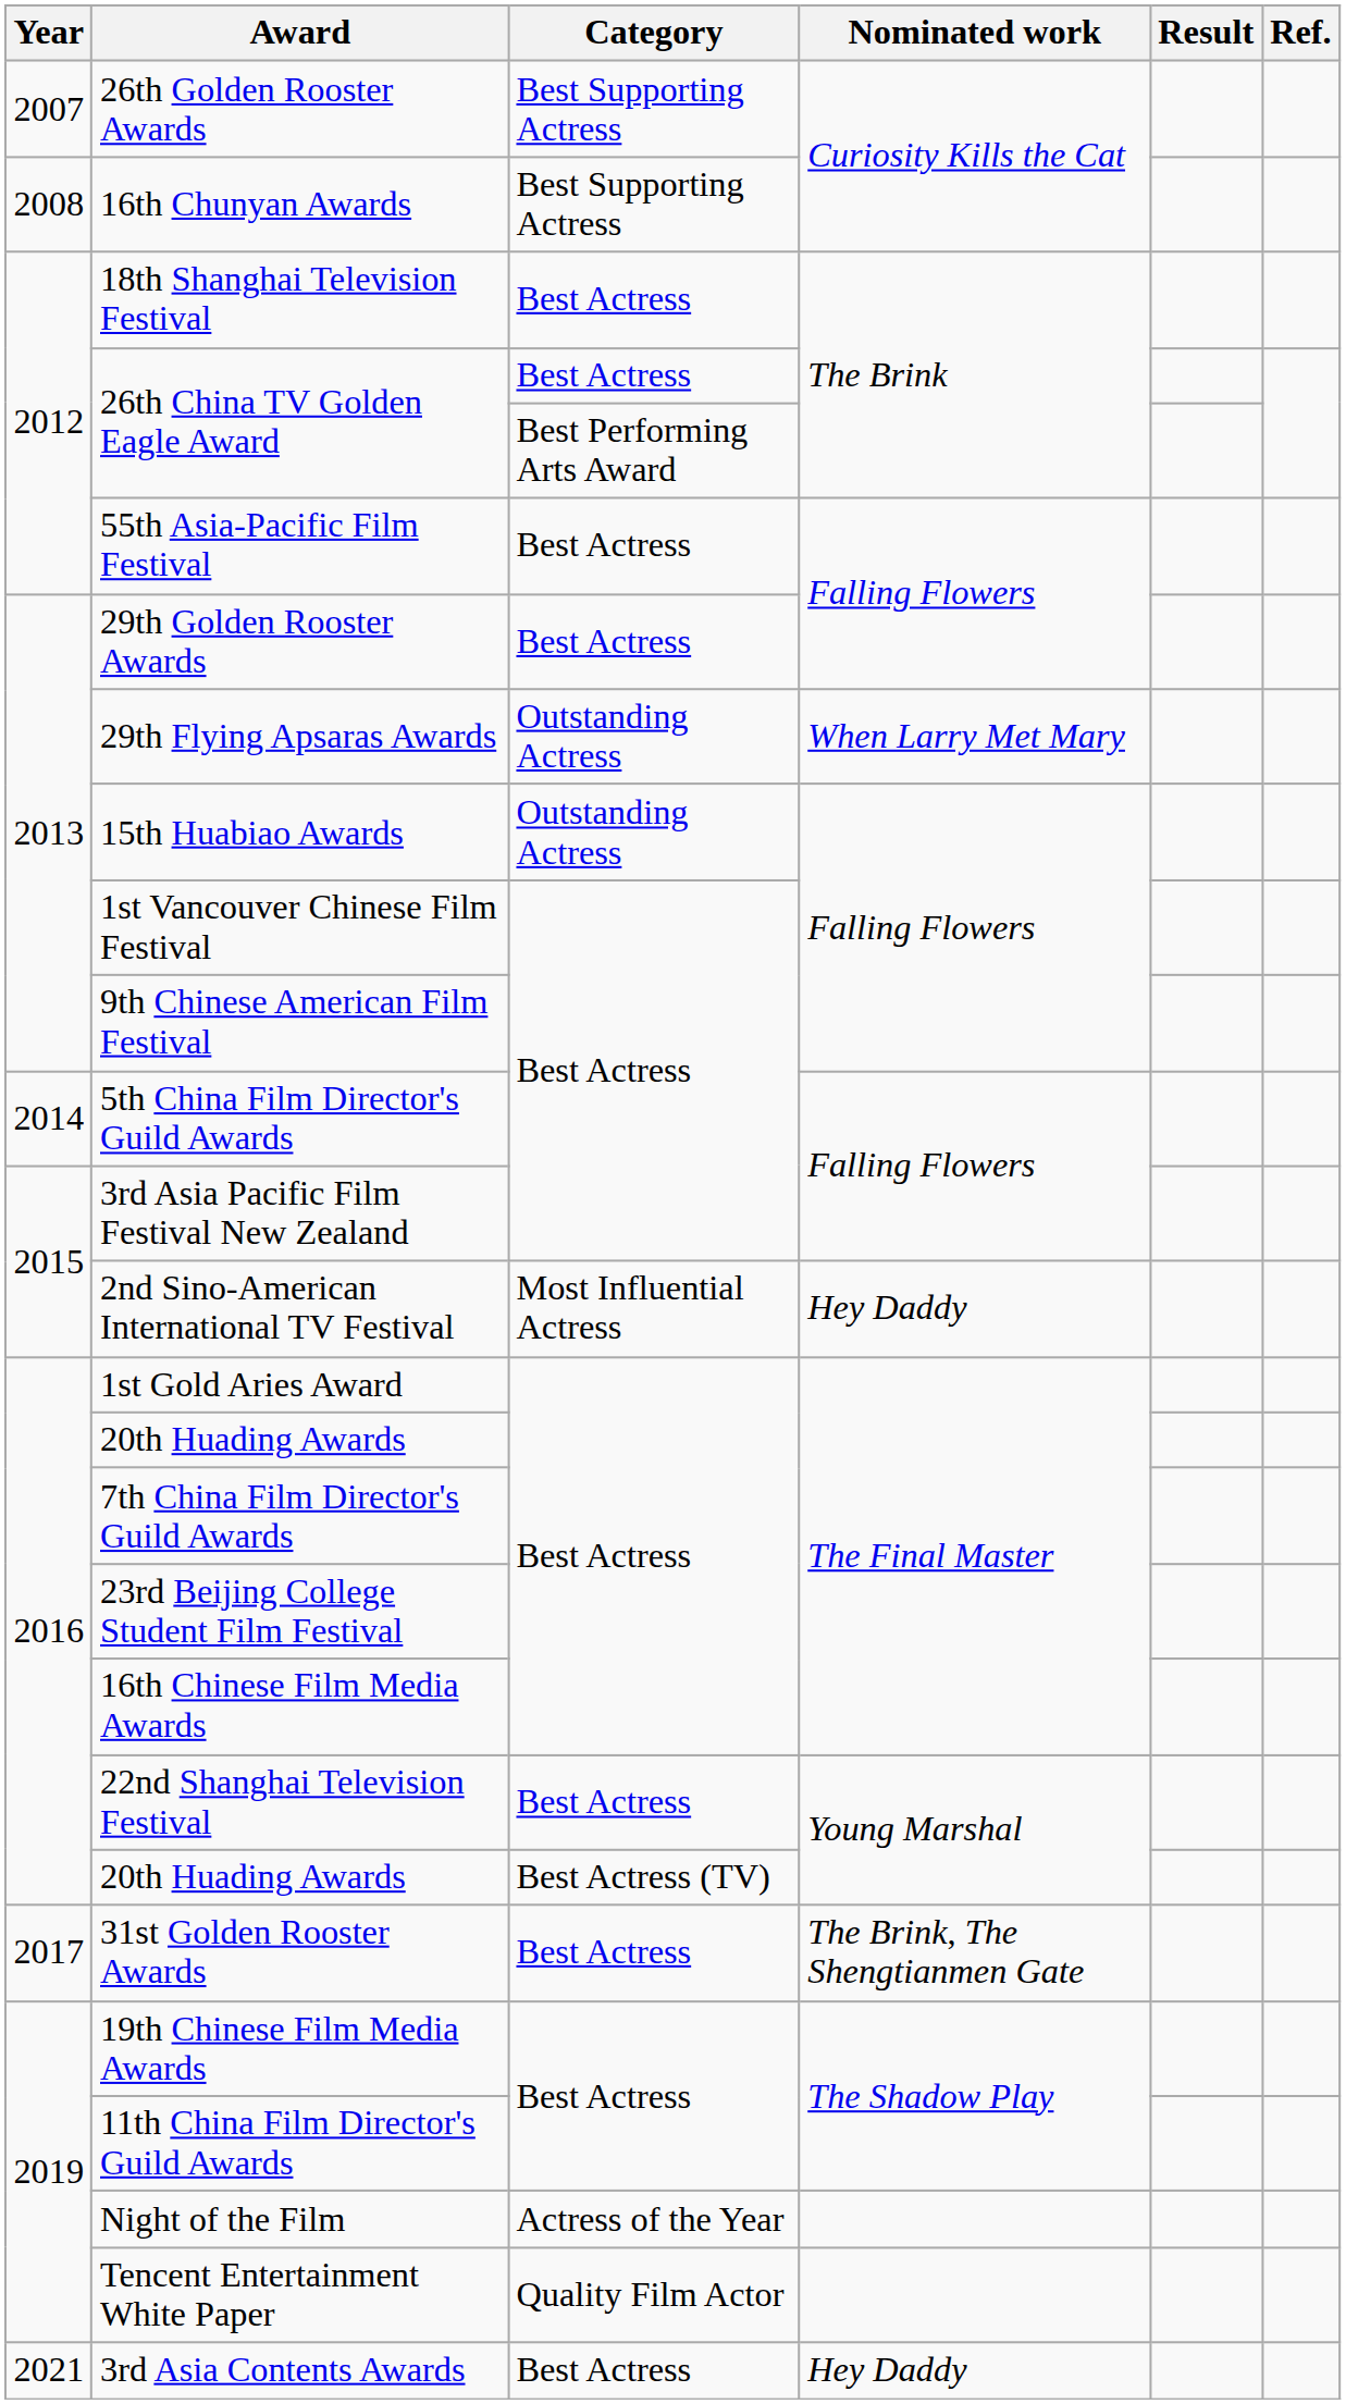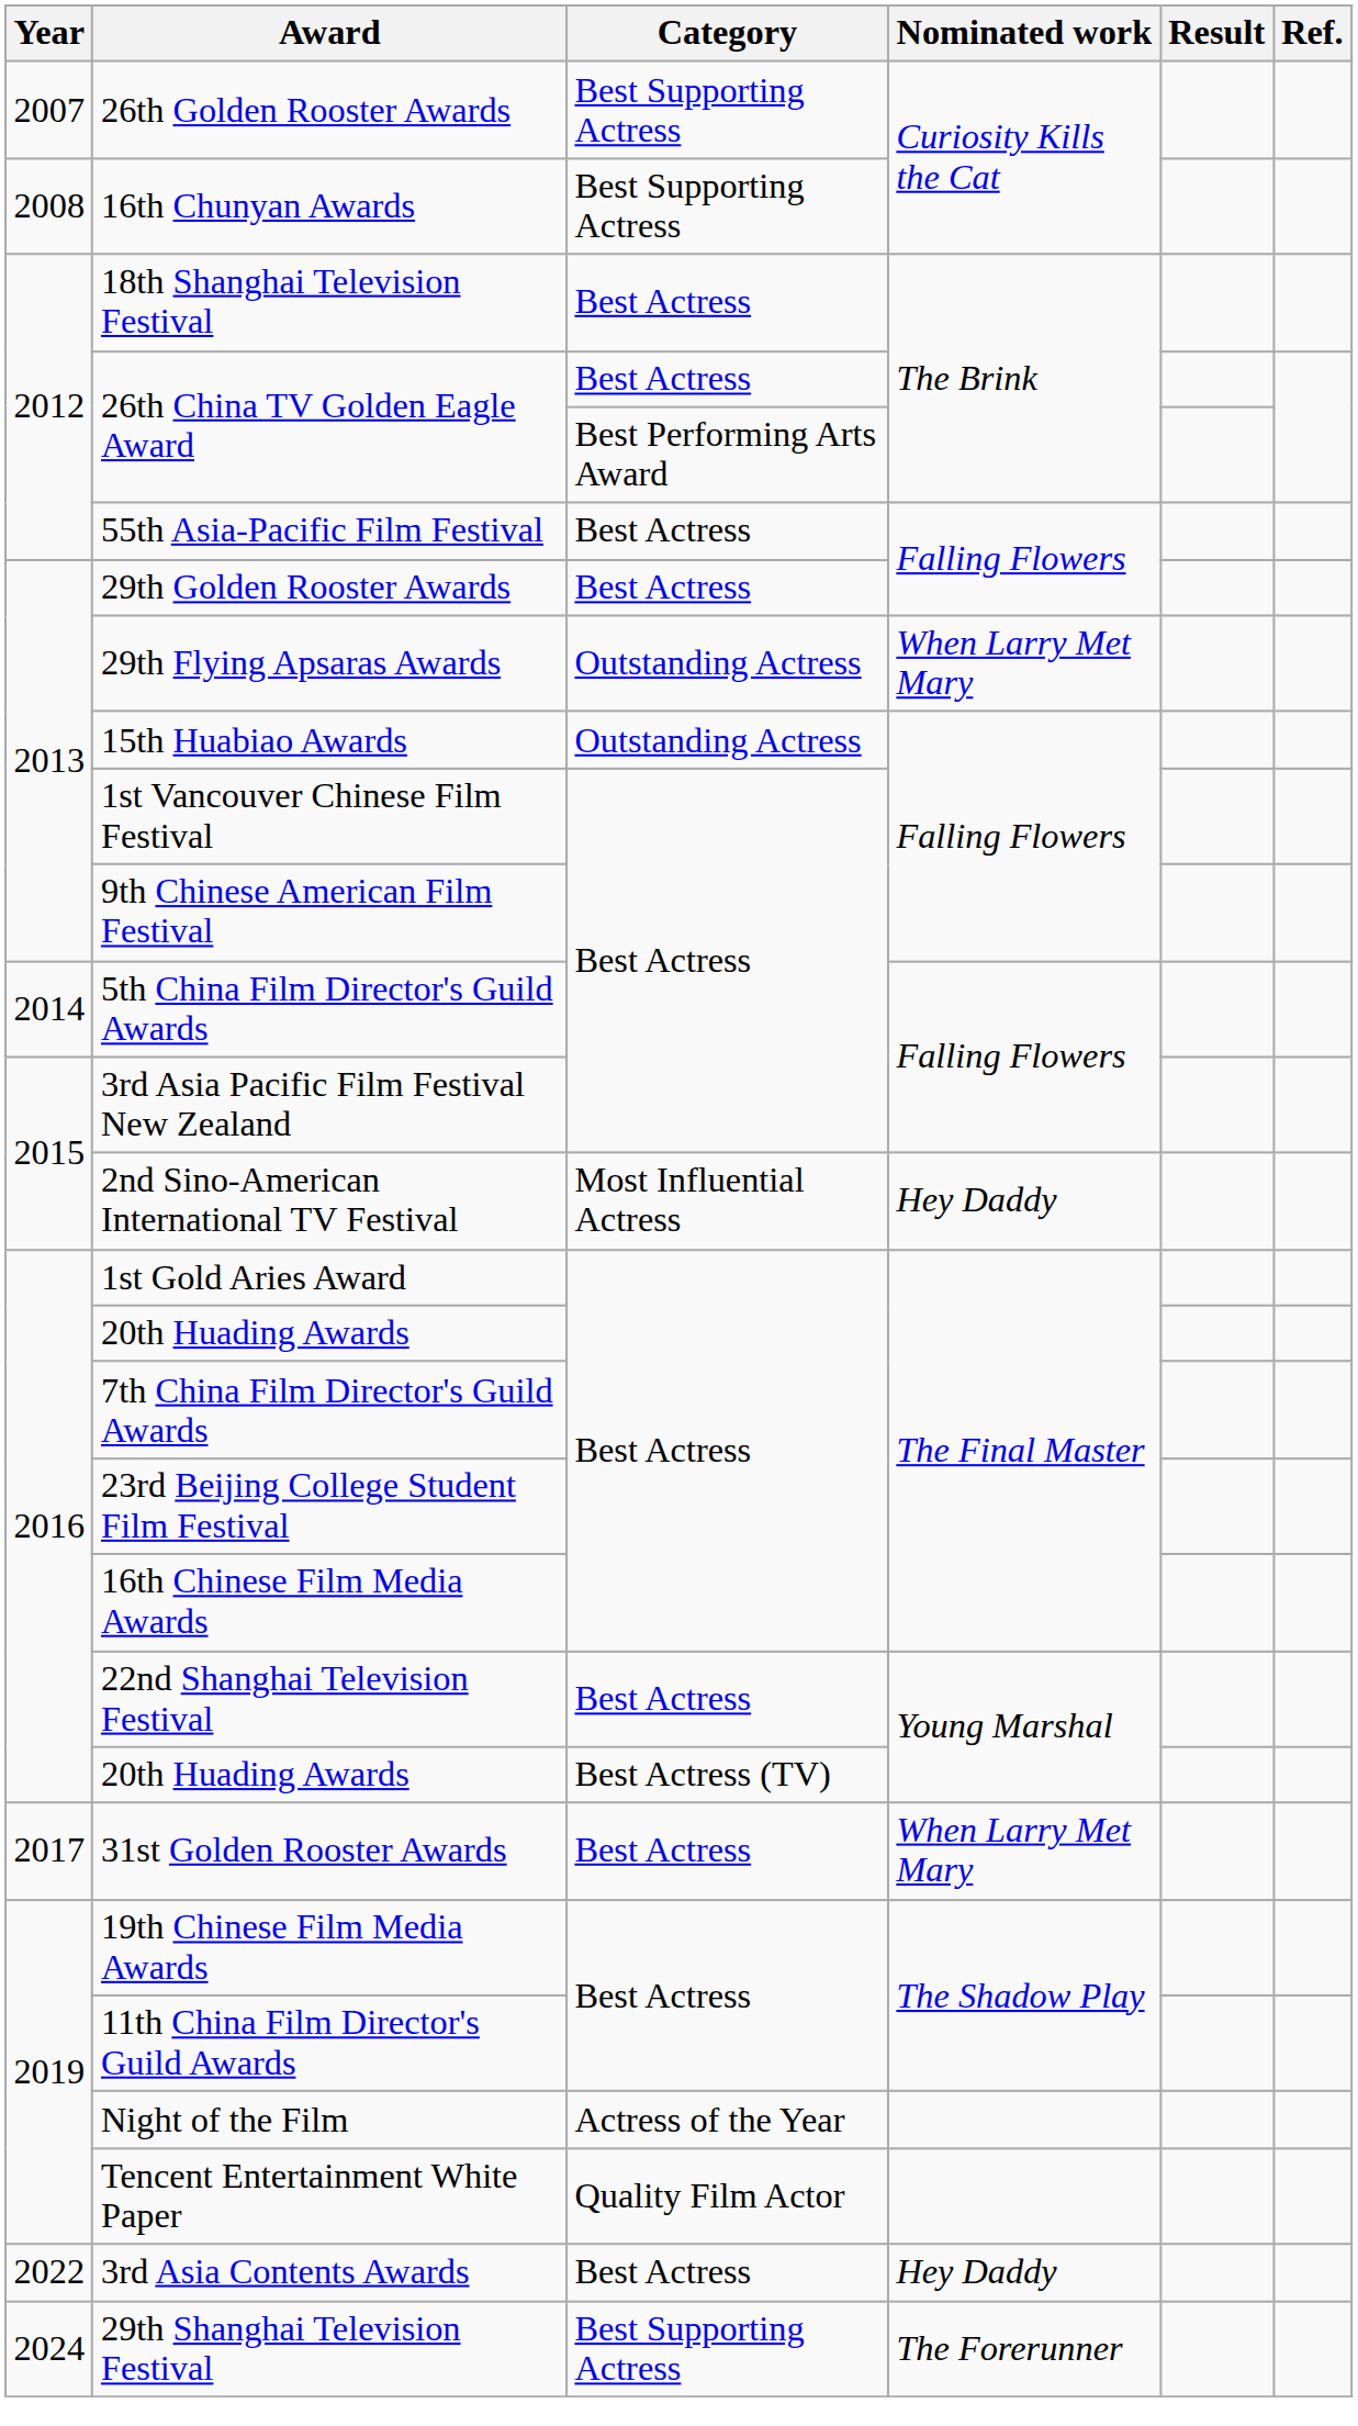31st Golden Rooster Awards | Nominated work: The Brink, The Shengtianmen Gate -> When Larry Met Mary
3rd Asia Contents Awards | Year: 2021 -> 2022
+ row: 2024 | 29th Shanghai Television Festival | Best Supporting Actress | The Forerunner
